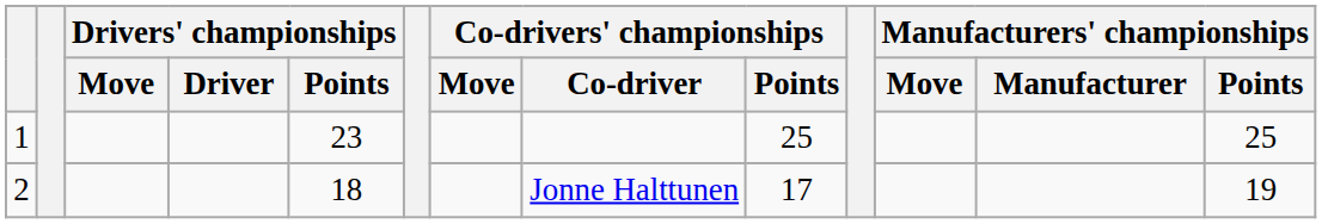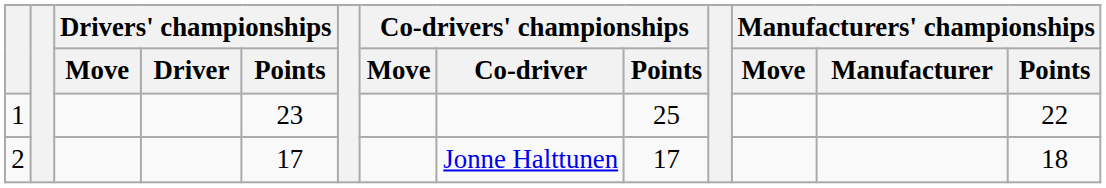1 | Manufacturers' championships / Points: 25 -> 22
2 | Drivers' championships / Points: 18 -> 17
2 | Manufacturers' championships / Points: 19 -> 18
